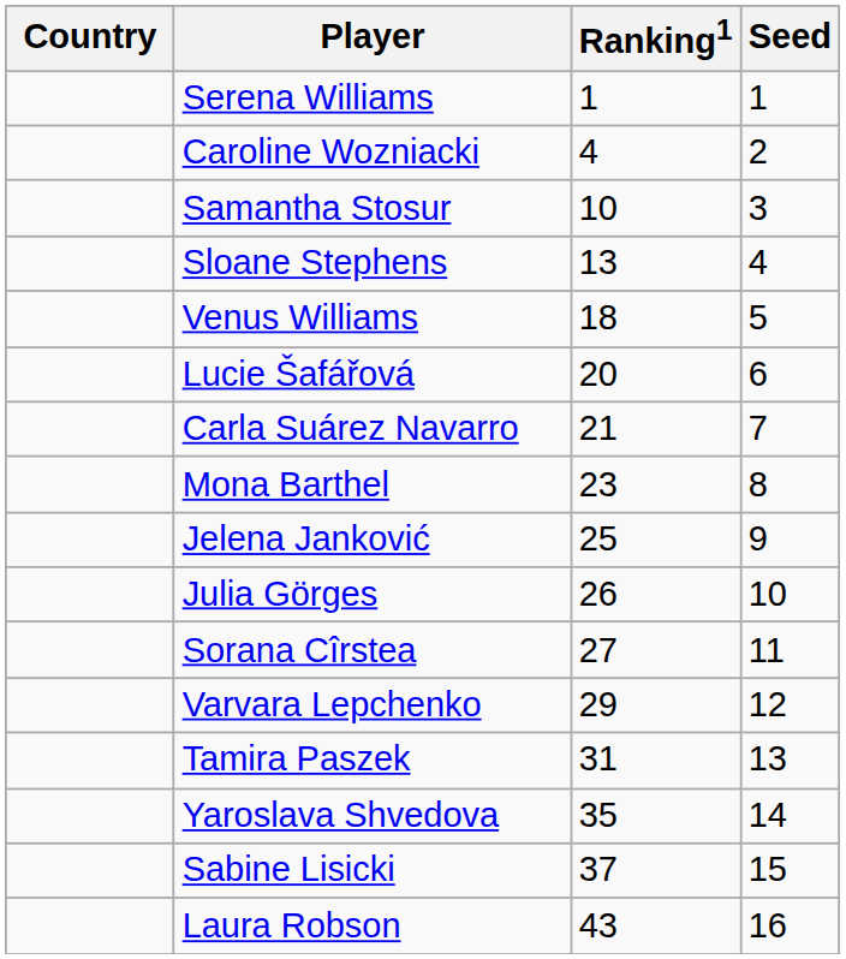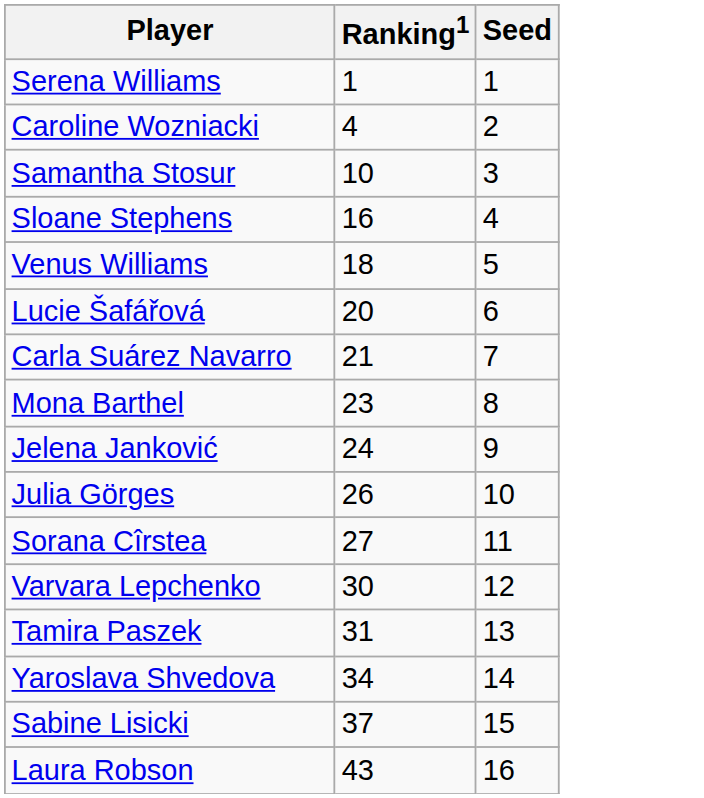- column: Country
Sloane Stephens | Ranking1: 13 -> 16
Jelena Janković | Ranking1: 25 -> 24
Varvara Lepchenko | Ranking1: 29 -> 30
Yaroslava Shvedova | Ranking1: 35 -> 34
